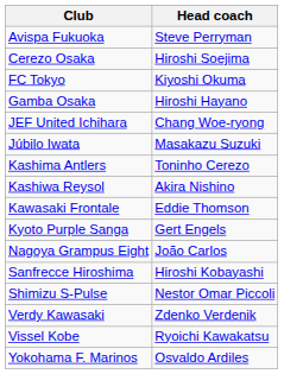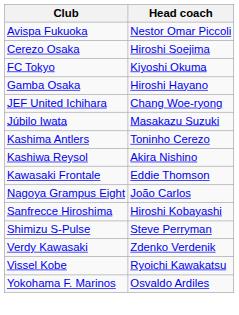Avispa Fukuoka | Head coach: Steve Perryman -> Nestor Omar Piccoli
- row: Kyoto Purple Sanga | Gert Engels
Shimizu S-Pulse | Head coach: Nestor Omar Piccoli -> Steve Perryman
